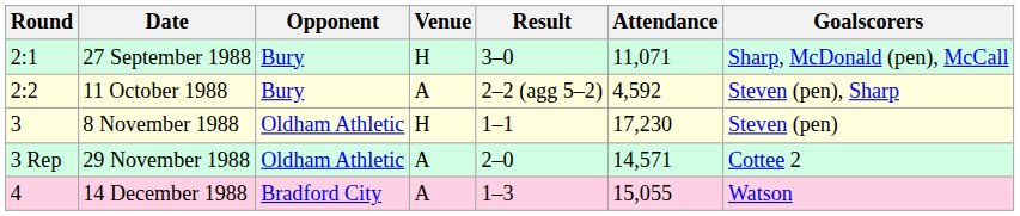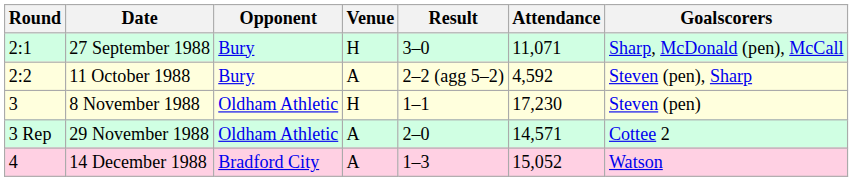14 December 1988 | Attendance: 15,055 -> 15,052
